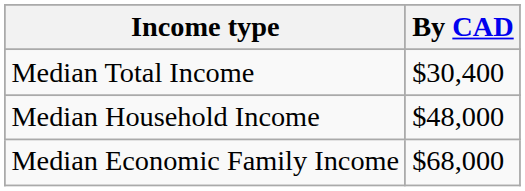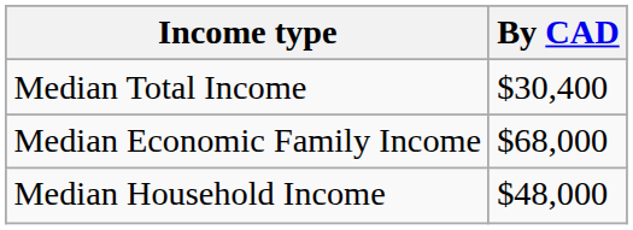rows swapped: Median Household Income <-> Median Economic Family Income
